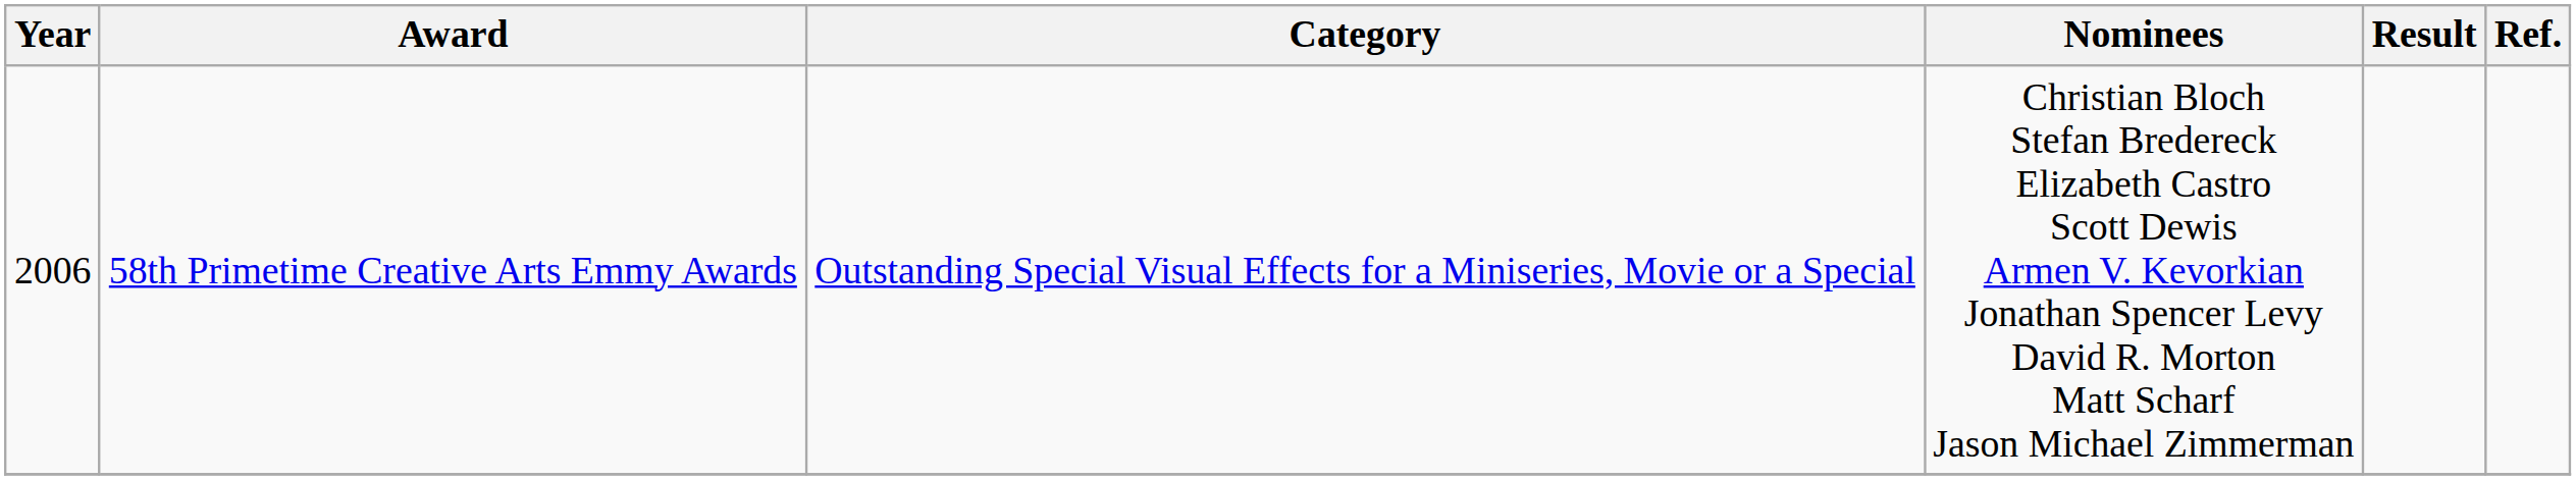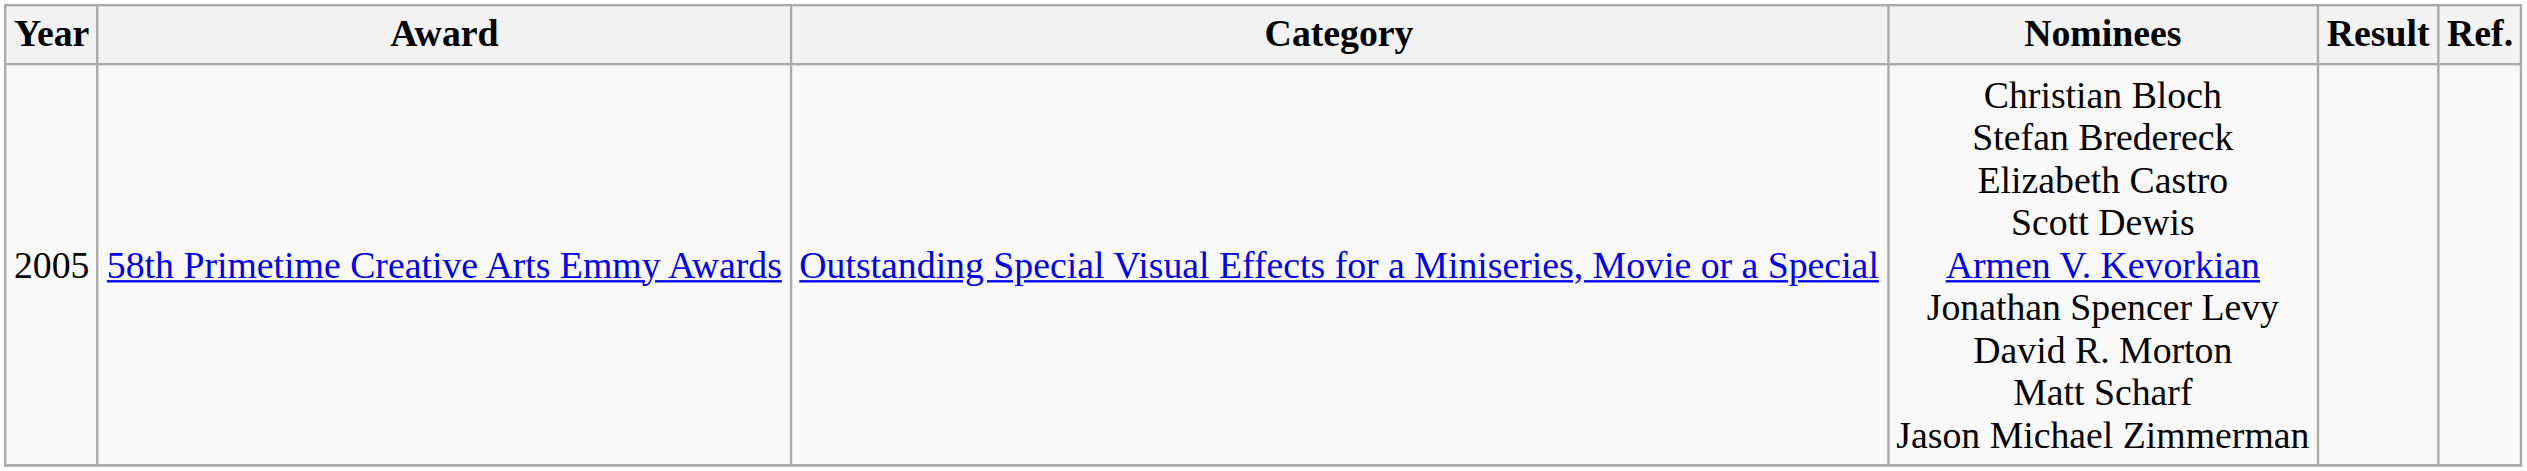58th Primetime Creative Arts Emmy Awards | Year: 2006 -> 2005
